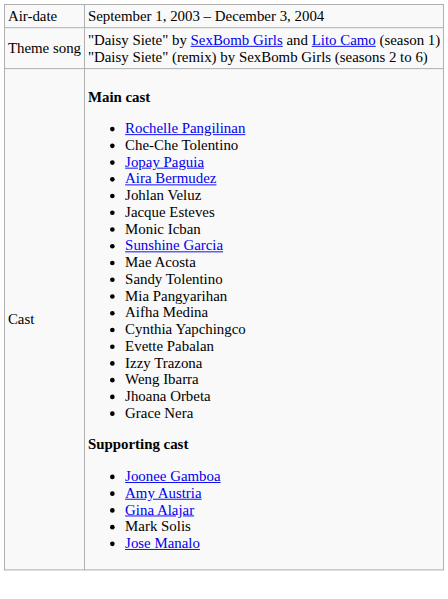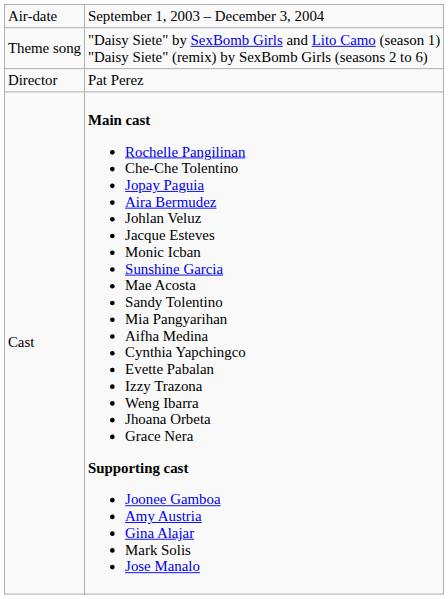+ row: Director | Pat Perez
